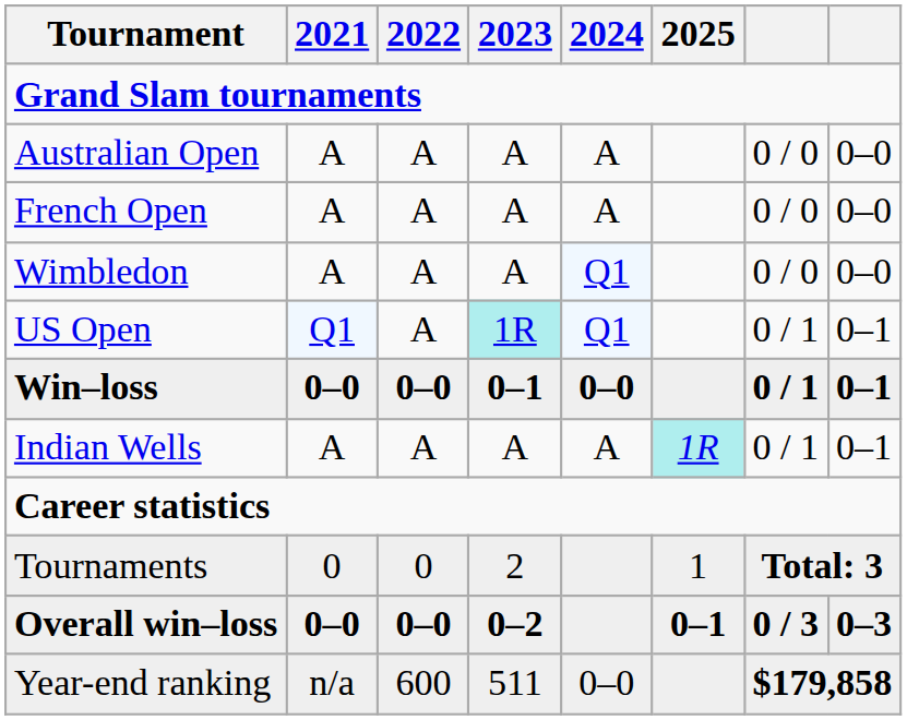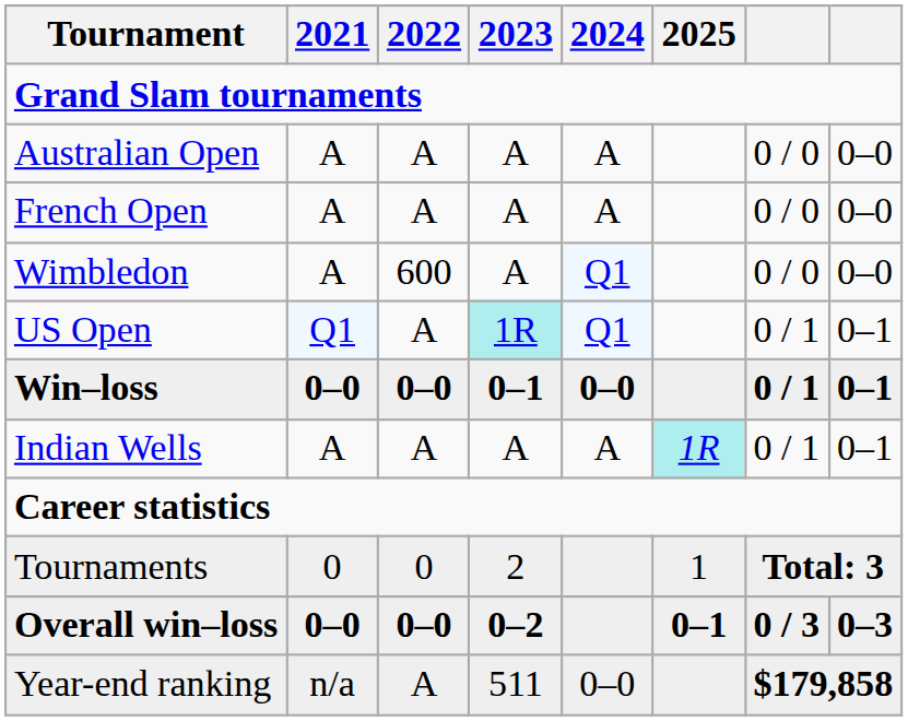Wimbledon | 2022: A -> 600
Year-end ranking | 2022: 600 -> A
